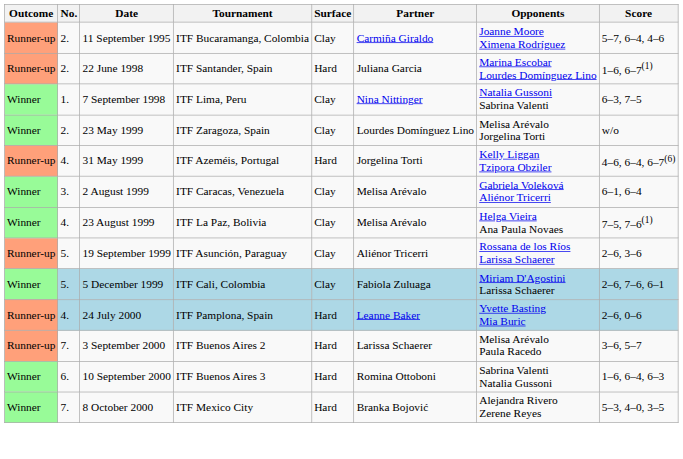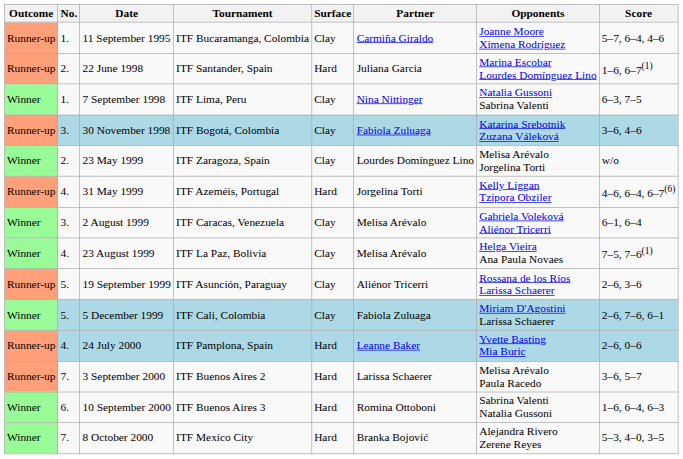11 September 1995 | No.: 2. -> 1.
+ row: Runner-up | 3. | 30 November 1998 | ITF Bogotá, Colombia | Clay | Fabiola Zuluaga | Katarina Srebotnik Zuzana Váleková | 3–6, 4–6
